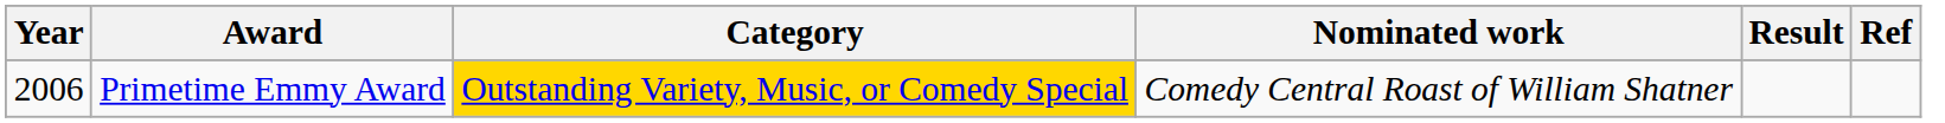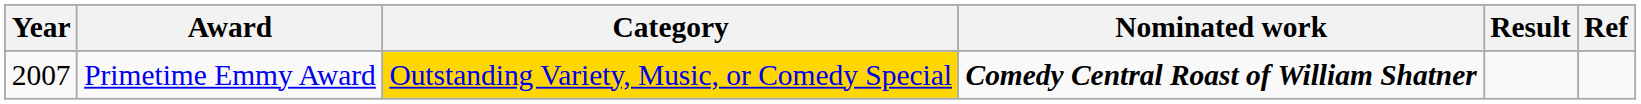Primetime Emmy Award | Year: 2006 -> 2007
Primetime Emmy Award | Nominated work: normal -> bold
